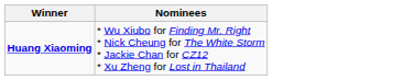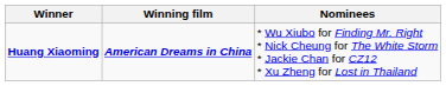+ column: Winning film | American Dreams in China
